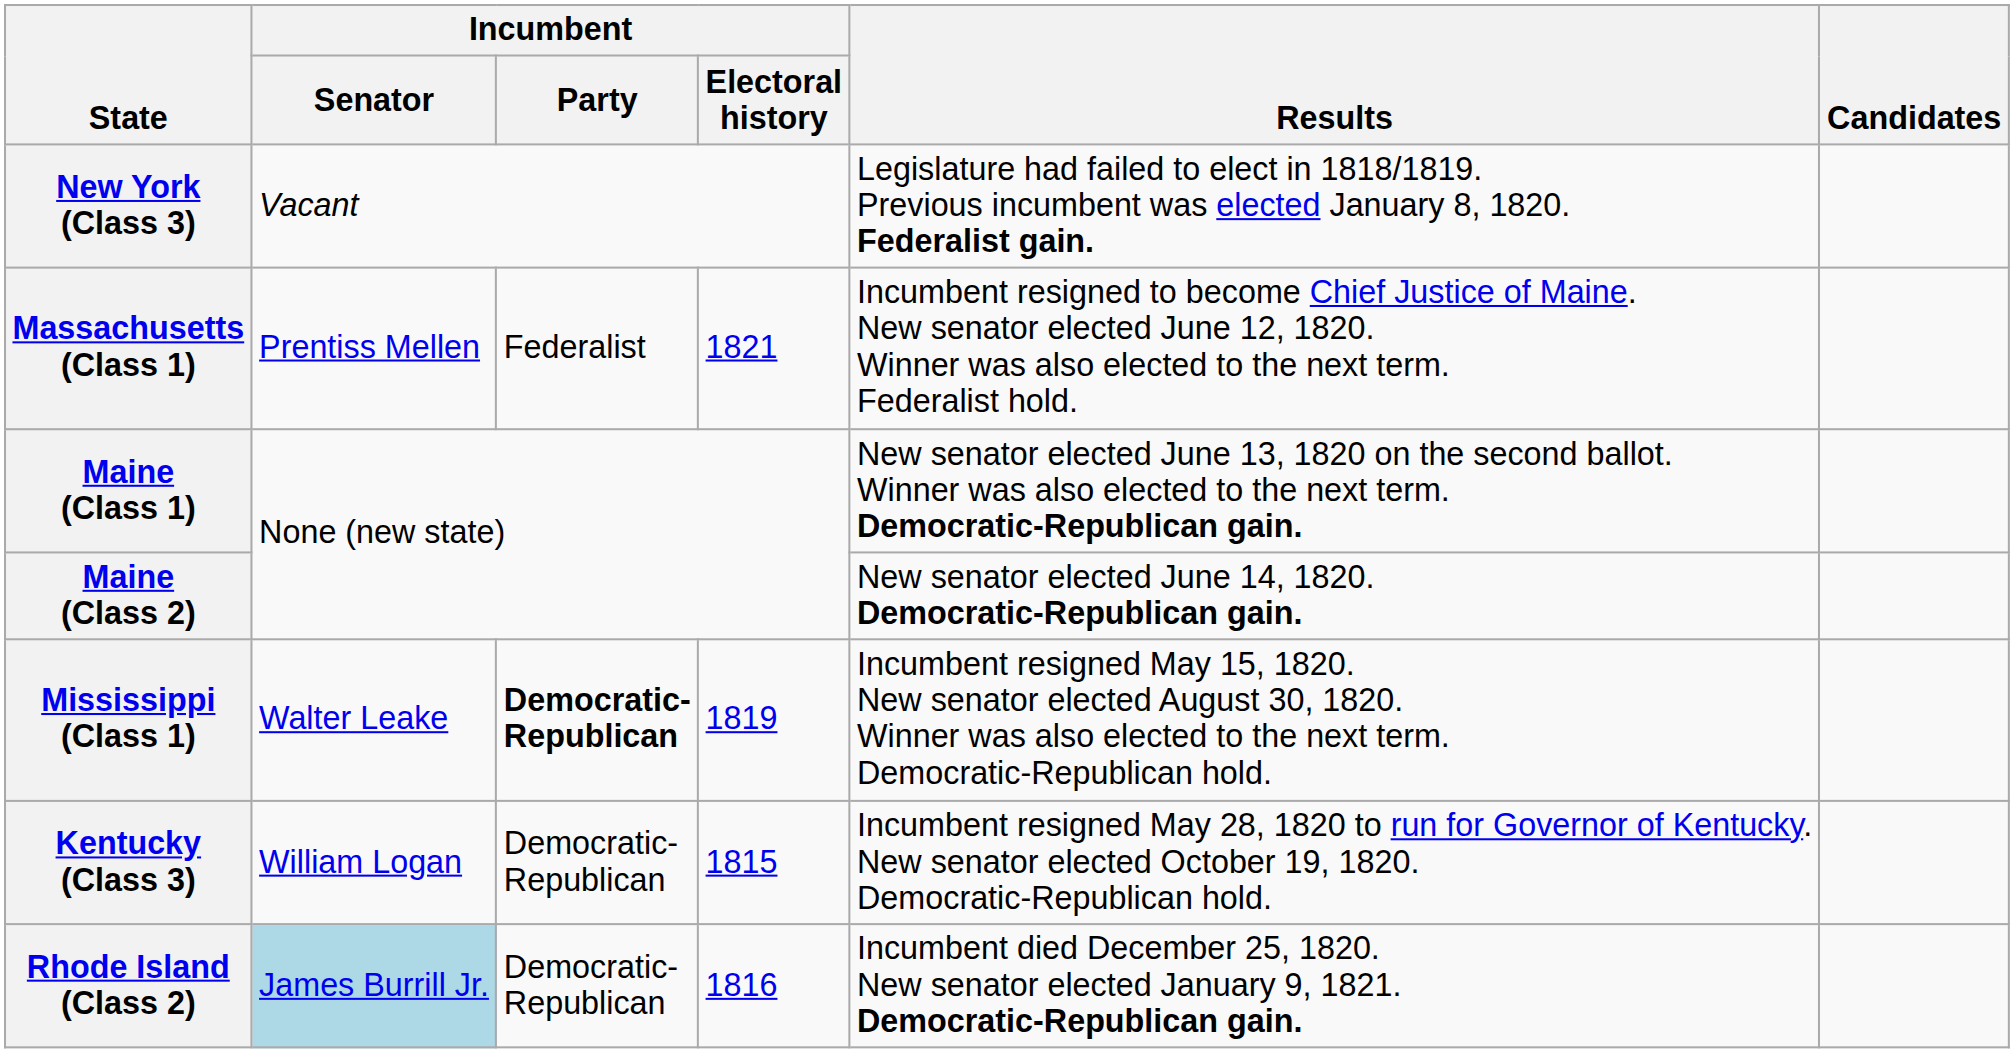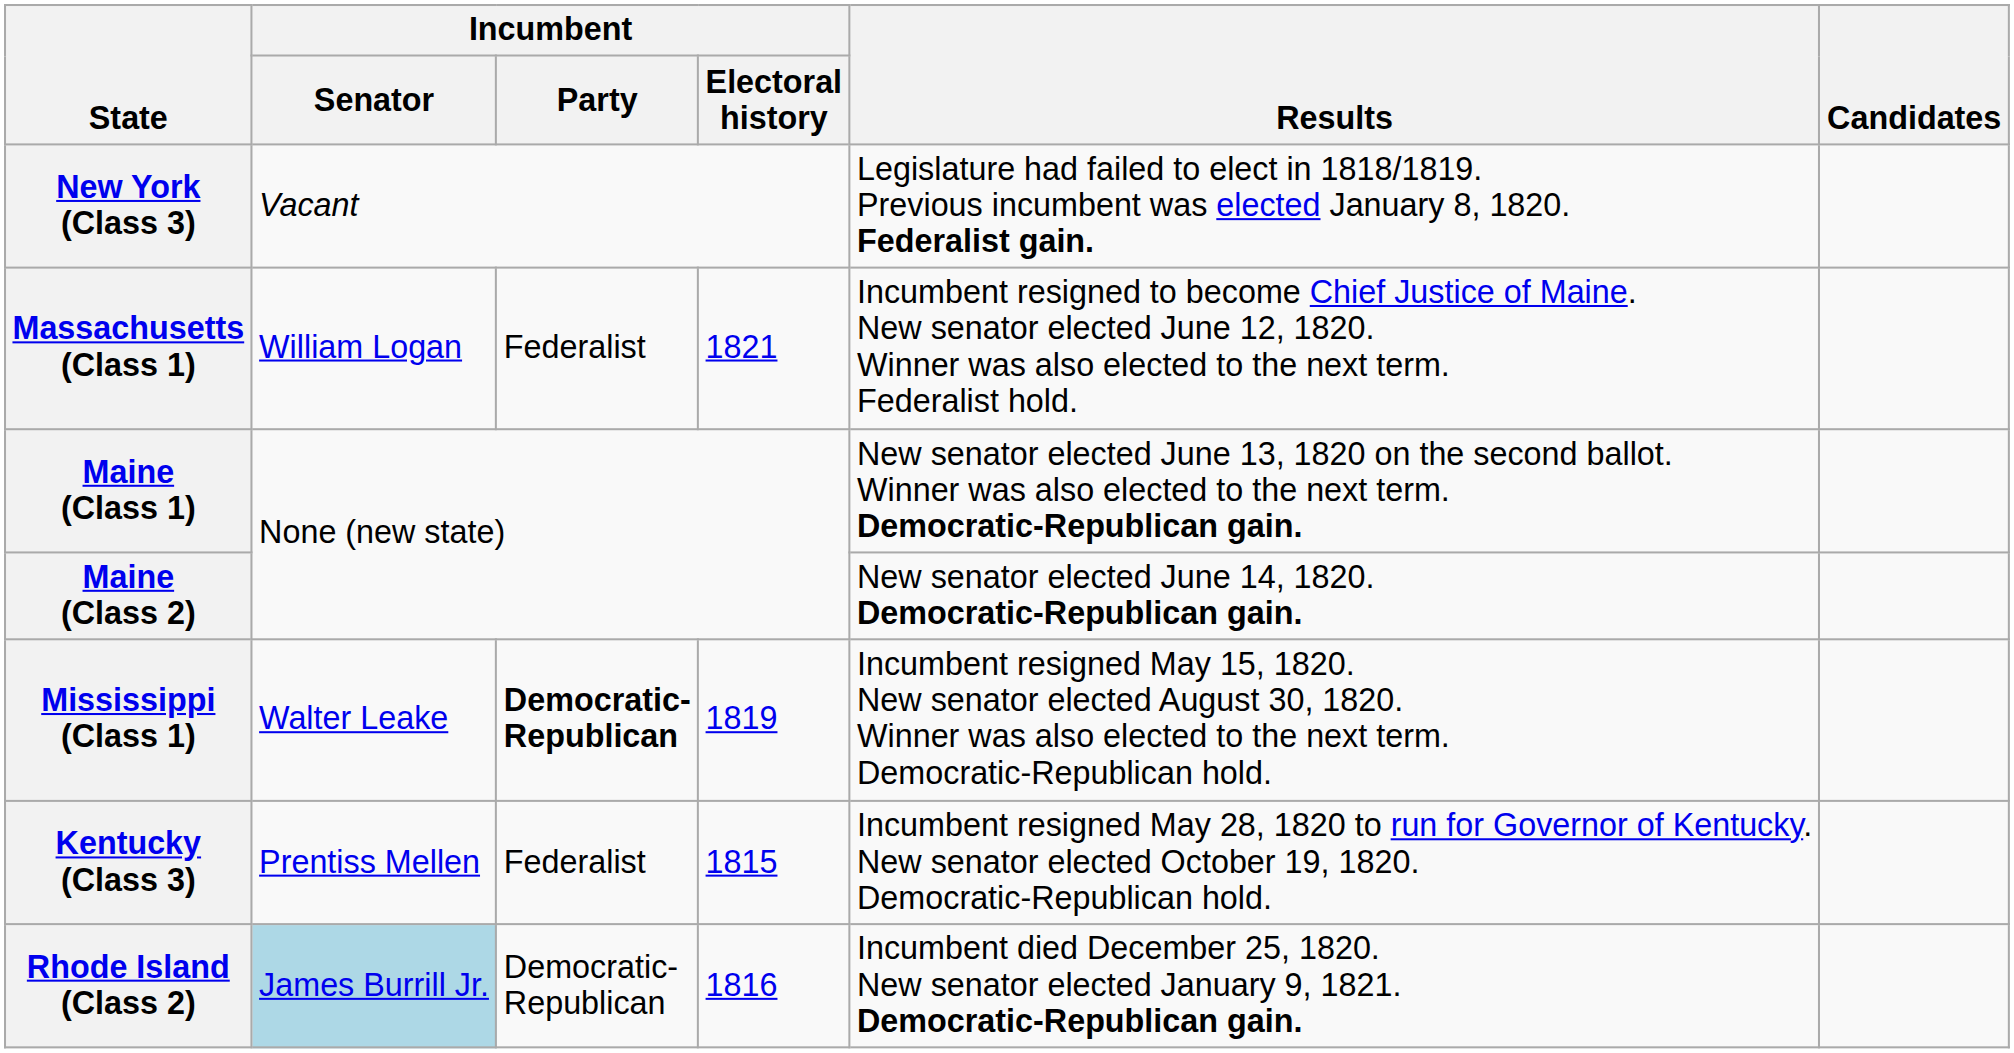Massachusetts (Class 1) | Incumbent / Senator: Prentiss Mellen -> William Logan
Kentucky (Class 3) | Incumbent / Senator: William Logan -> Prentiss Mellen
Kentucky (Class 3) | Incumbent / Party: Democratic- Republican -> Federalist
